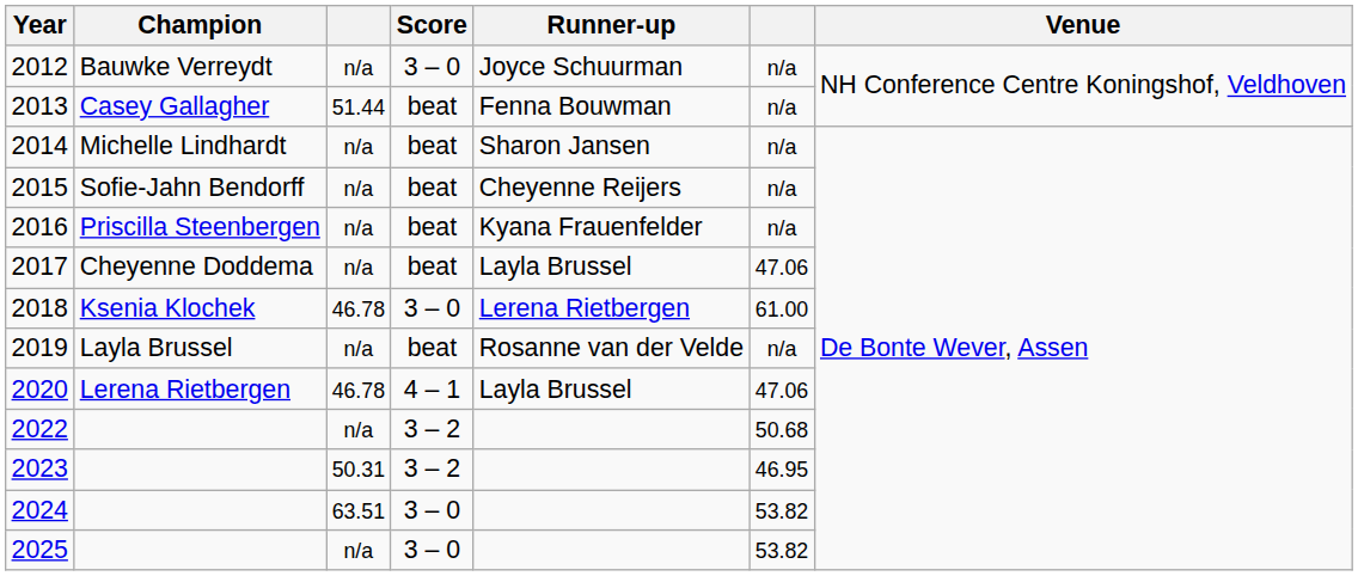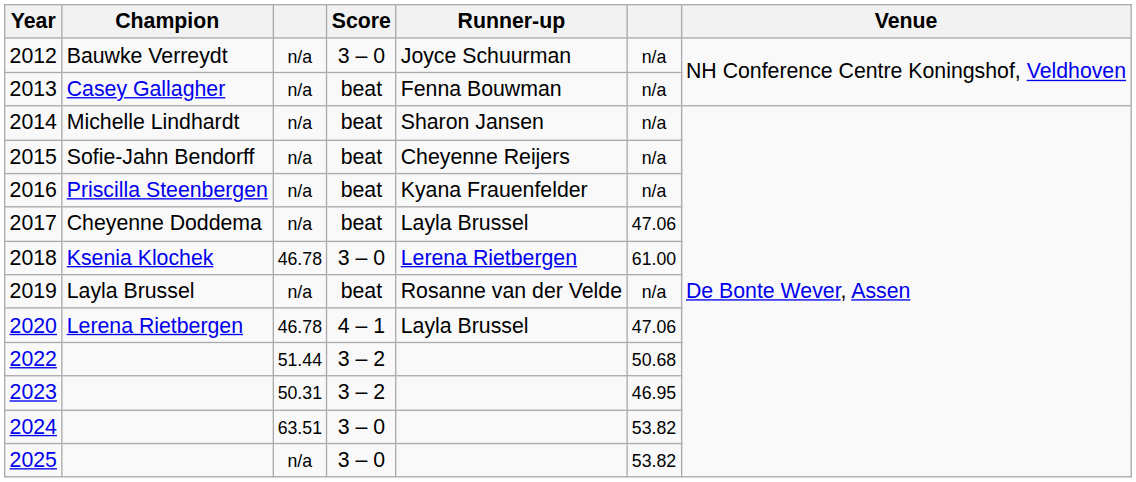2013 | column 3: 51.44 -> n/a
2022 | column 3: n/a -> 51.44
